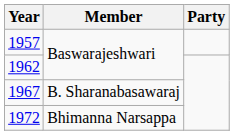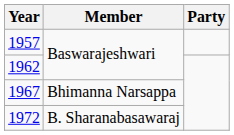1967 | Member: B. Sharanabasawaraj -> Bhimanna Narsappa
1972 | Member: Bhimanna Narsappa -> B. Sharanabasawaraj
